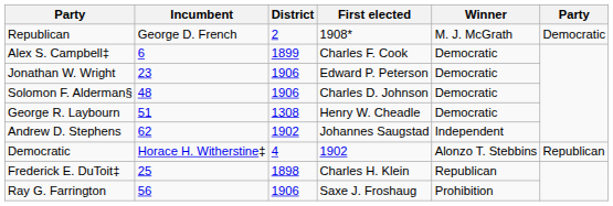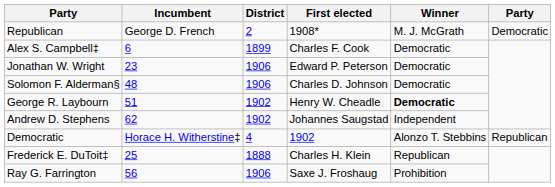George R. Laybourn | District: 1308 -> 1902
George R. Laybourn | Winner: normal -> bold
Frederick E. DuToit‡ | District: 1898 -> 1888
